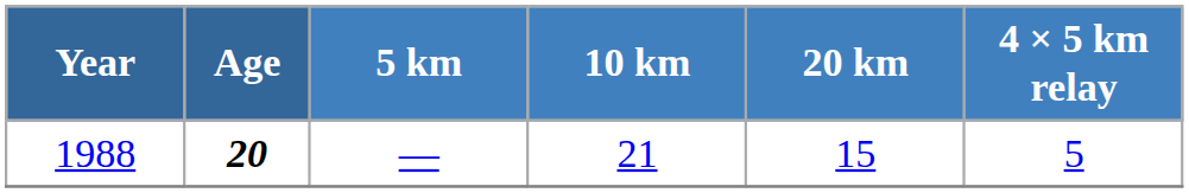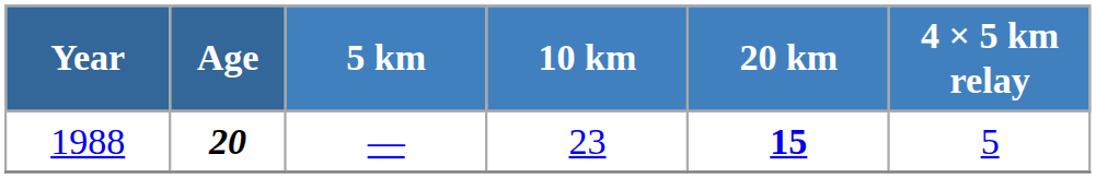1988 | 10 km: 21 -> 23
1988 | 20 km: normal -> bold
